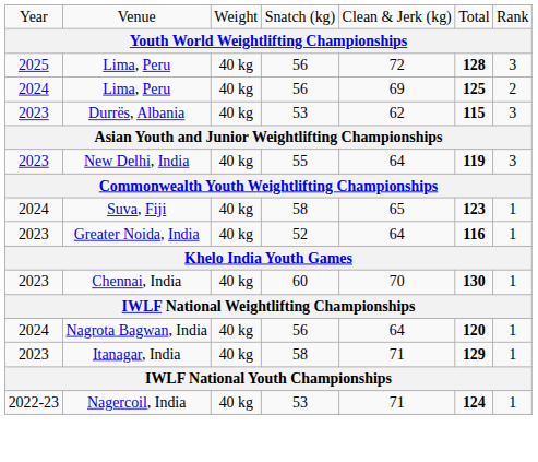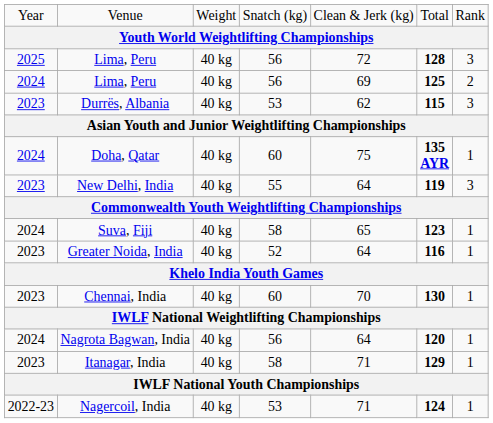+ row: 2024 | Doha, Qatar | 40 kg | 60 | 75 | 135 AYR | 1
